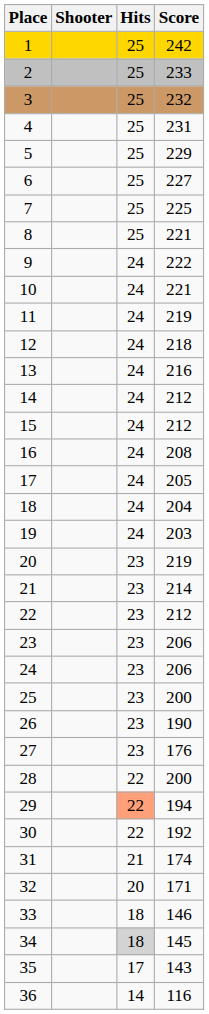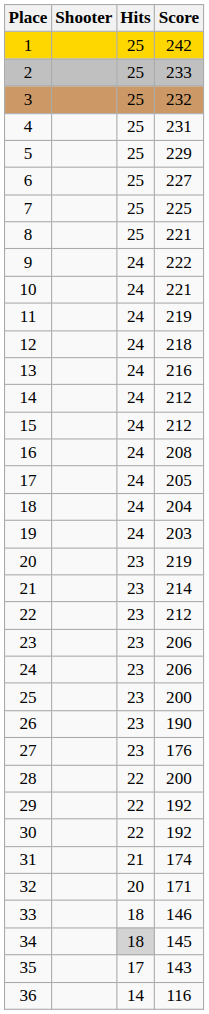29 | Hits: lightsalmon background -> no background
29 | Score: 194 -> 192
